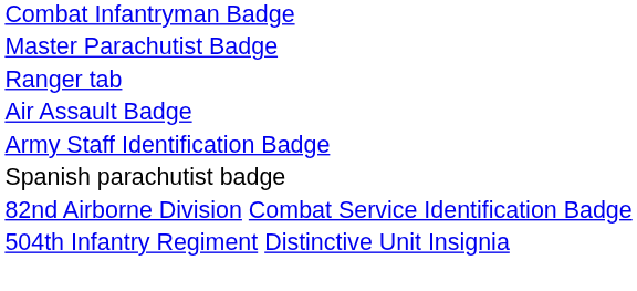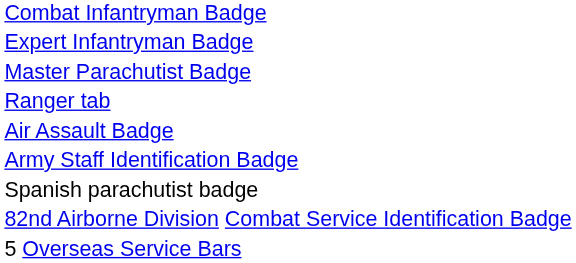+ row: Expert Infantryman Badge
- row: 504th Infantry Regiment Distinctive Unit Insignia
+ row: 5 Overseas Service Bars
